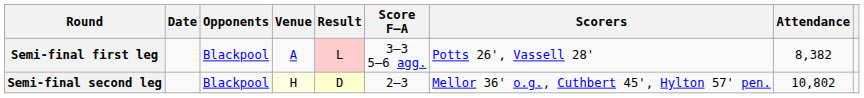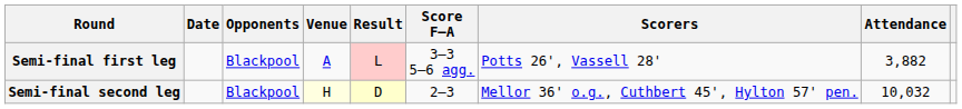Semi-final first leg | Attendance: 8,382 -> 3,882
Semi-final second leg | Attendance: 10,802 -> 10,032
